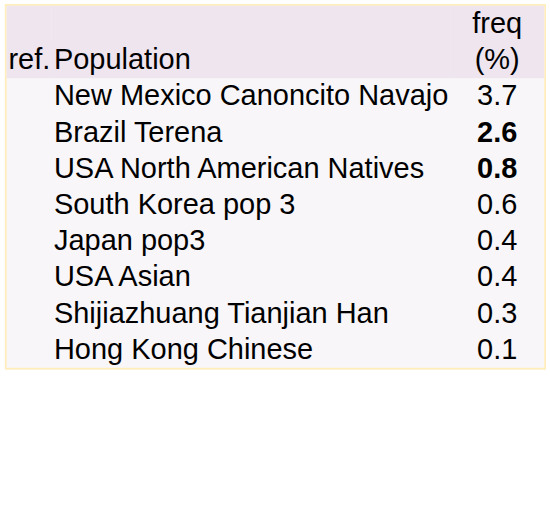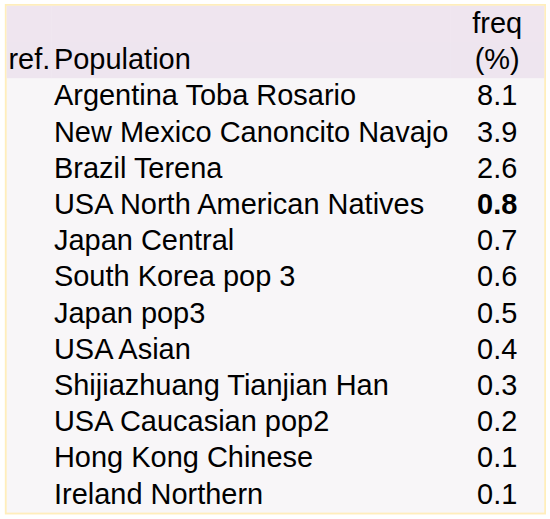+ row: Argentina Toba Rosario | 8.1
New Mexico Canoncito Navajo | column 3: 3.7 -> 3.9
Brazil Terena | column 3: bold -> normal
+ row: Japan Central | 0.7
Japan pop3 | column 3: 0.4 -> 0.5
+ row: USA Caucasian pop2 | 0.2
+ row: Ireland Northern | 0.1
